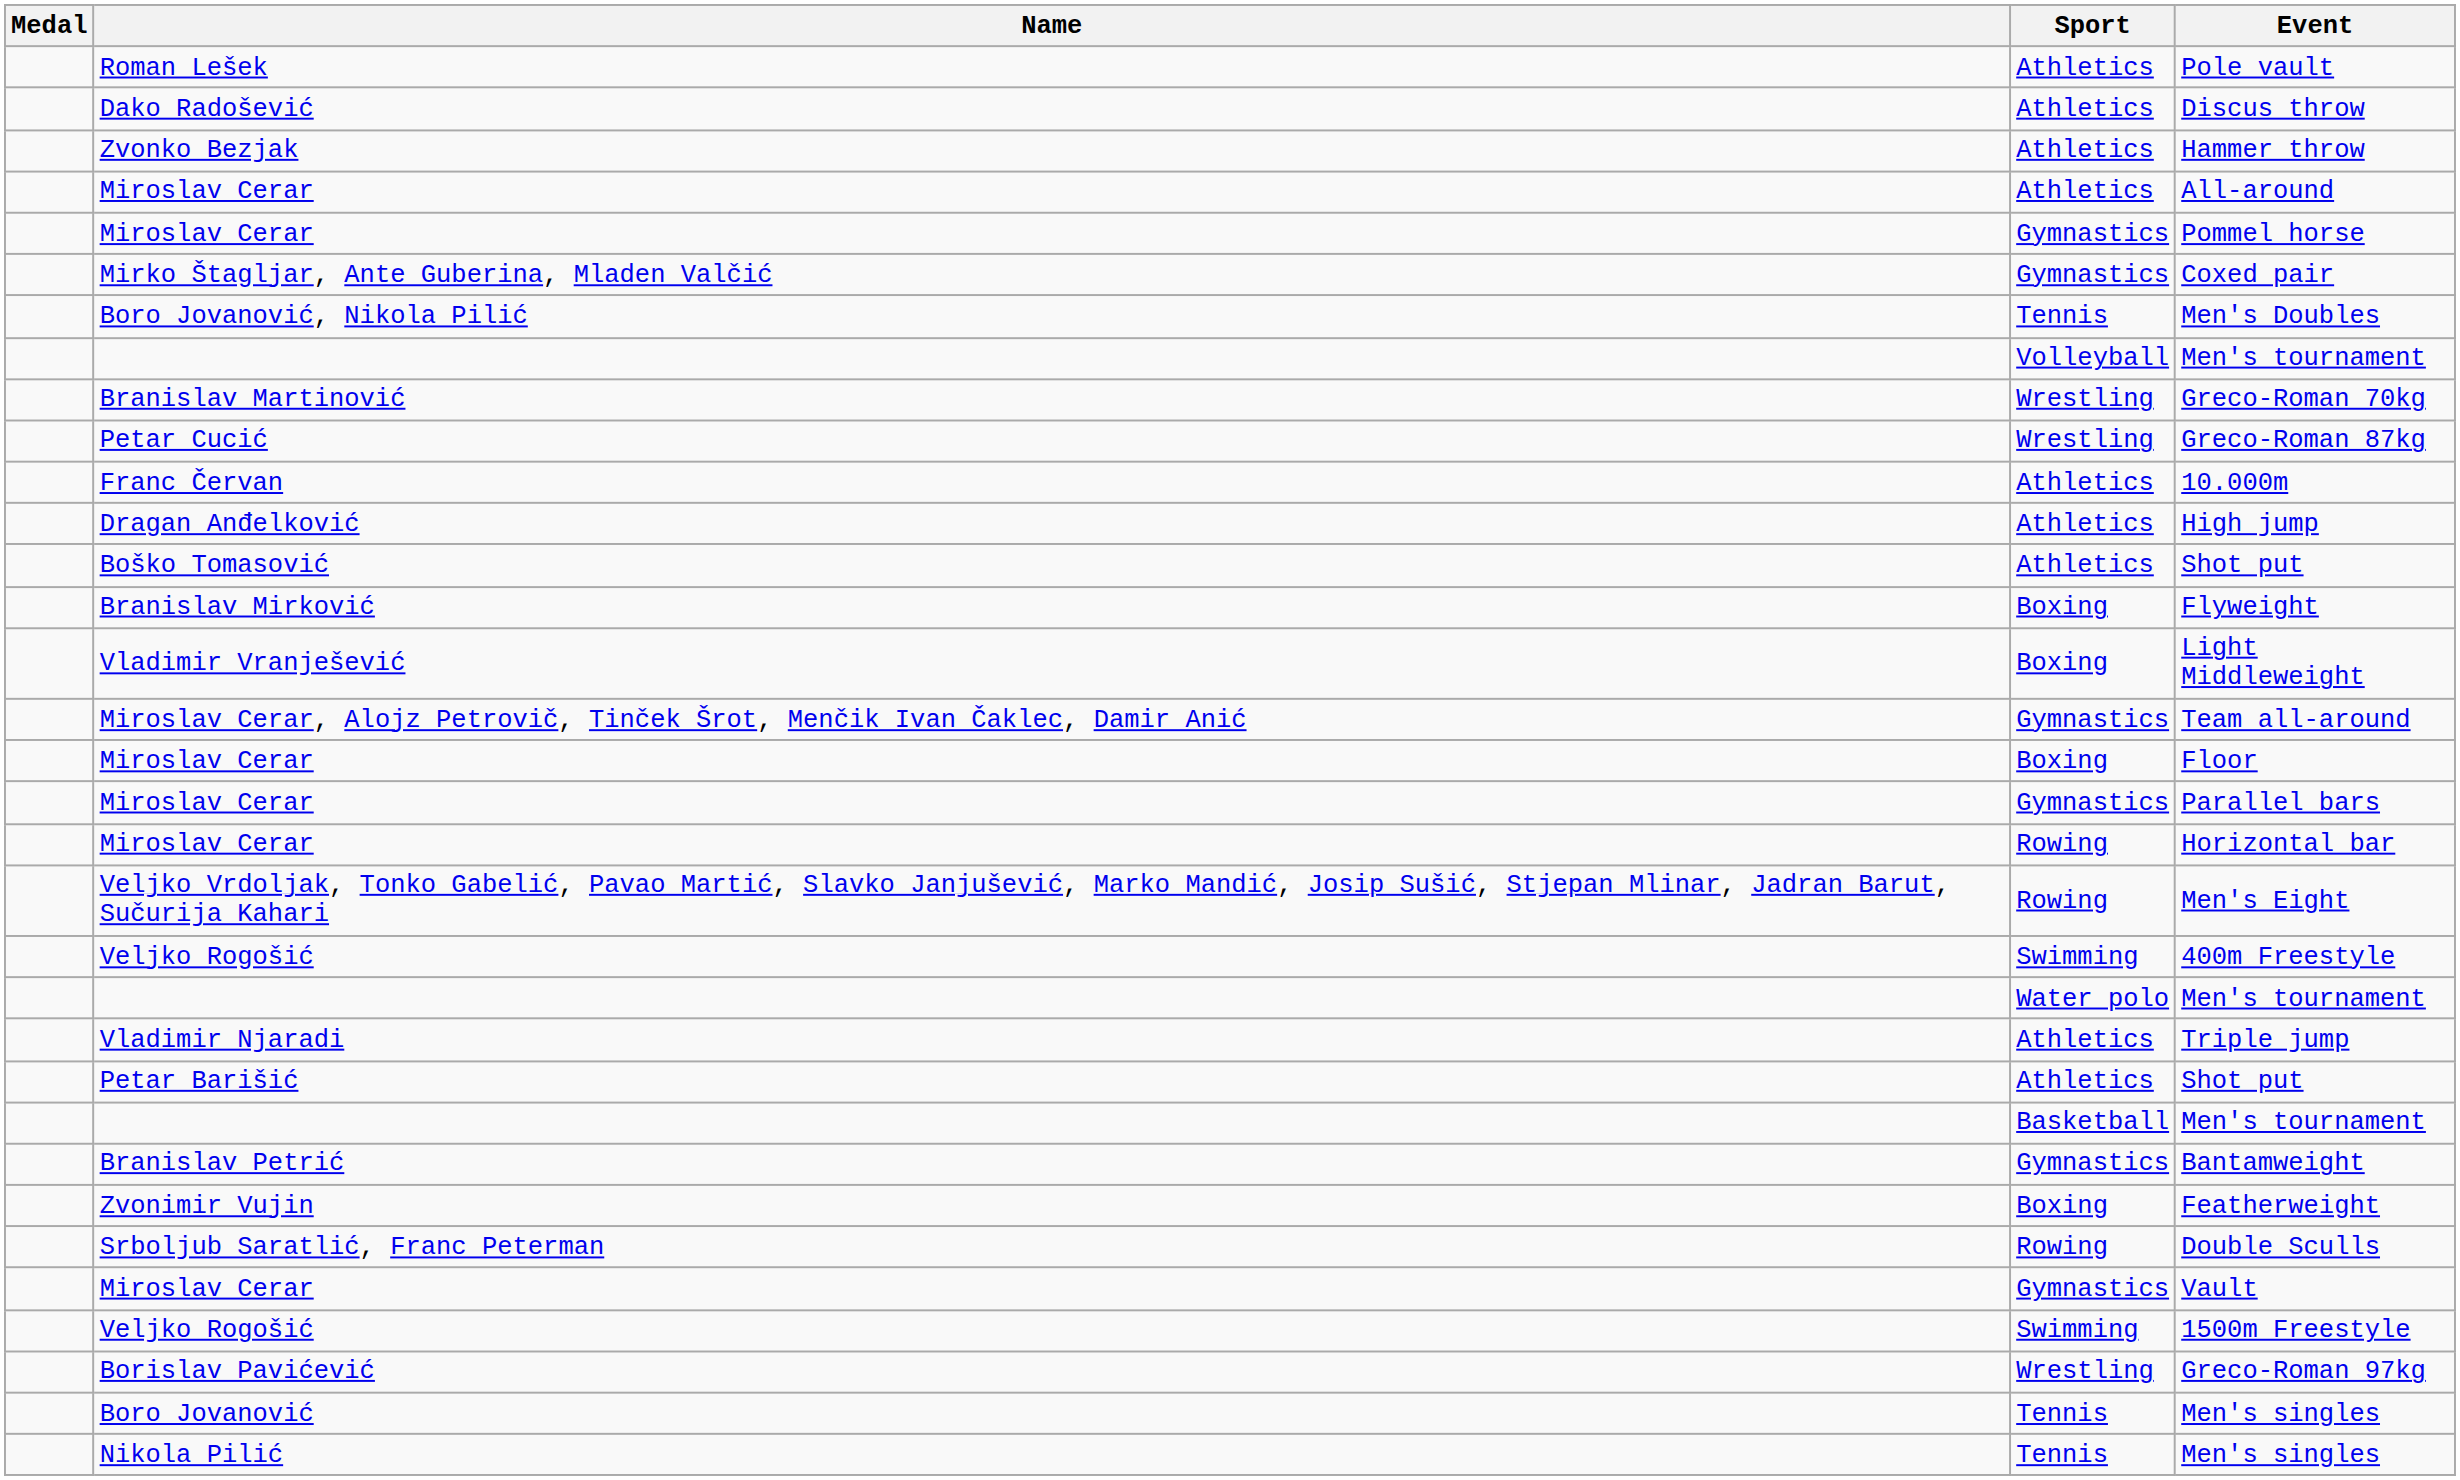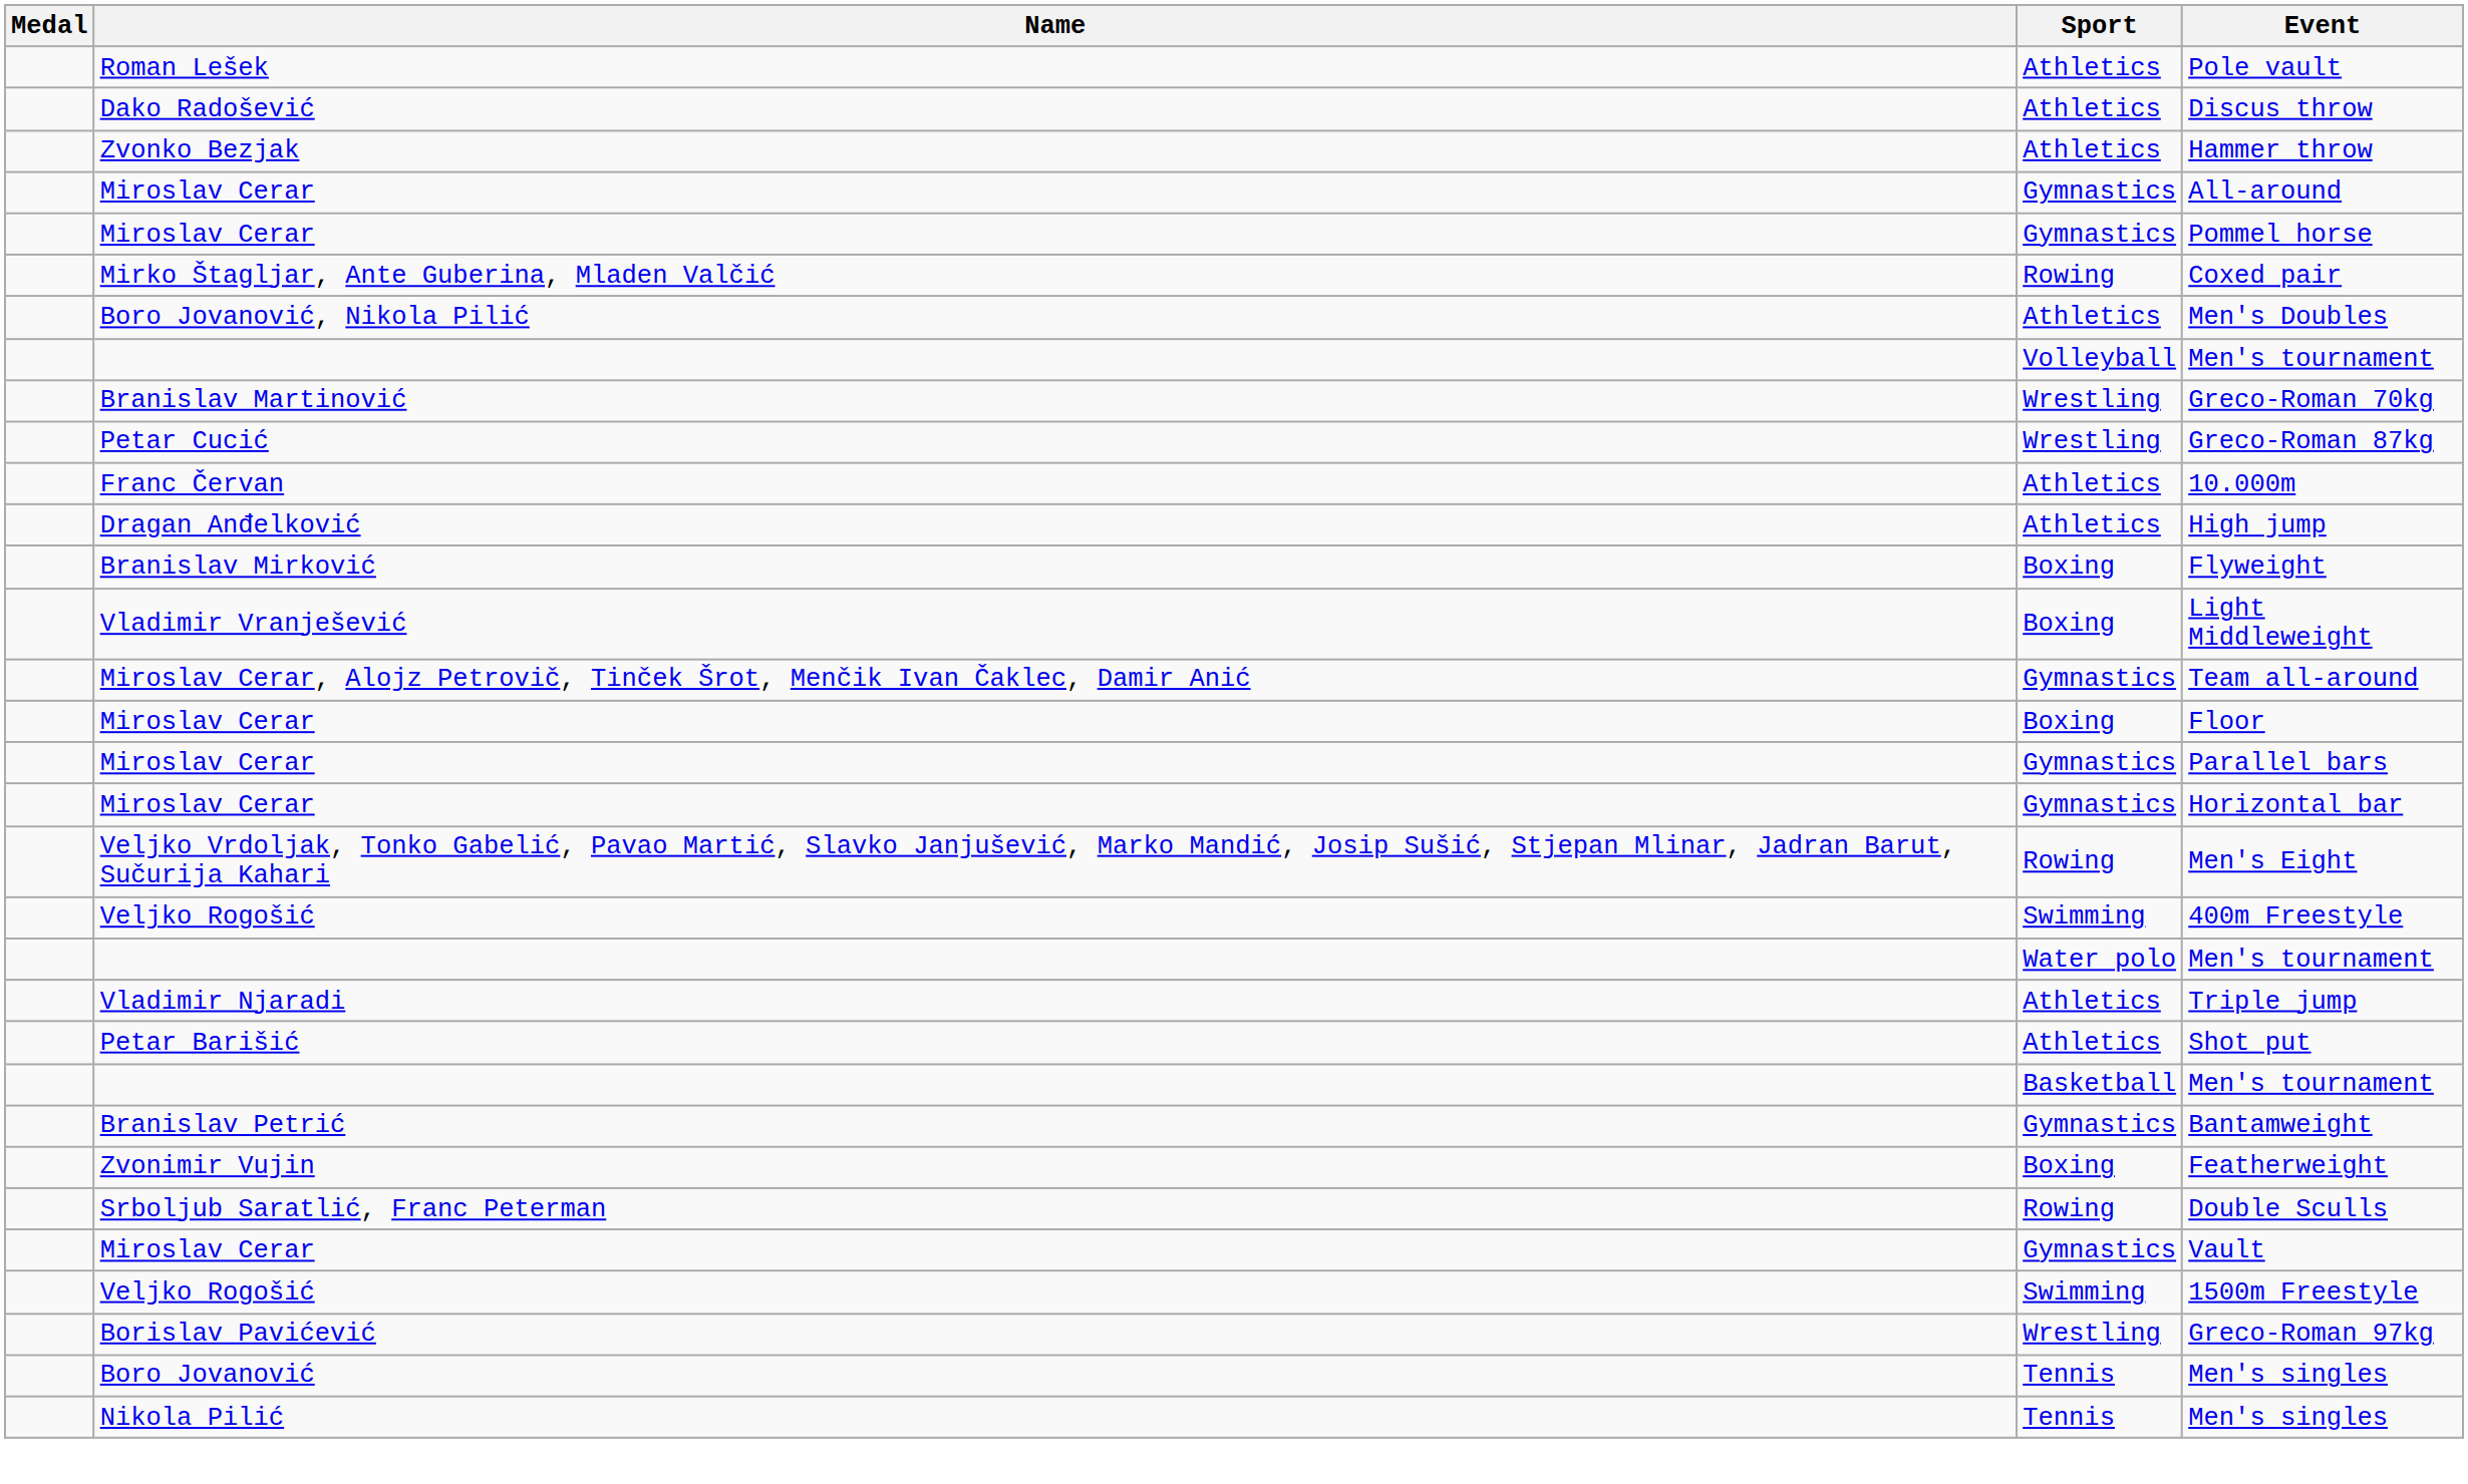All-around | Sport: Athletics -> Gymnastics
Coxed pair | Sport: Gymnastics -> Rowing
Men's Doubles | Sport: Tennis -> Athletics
- row: Boško Tomasović | Athletics | Shot put
Horizontal bar | Sport: Rowing -> Gymnastics
